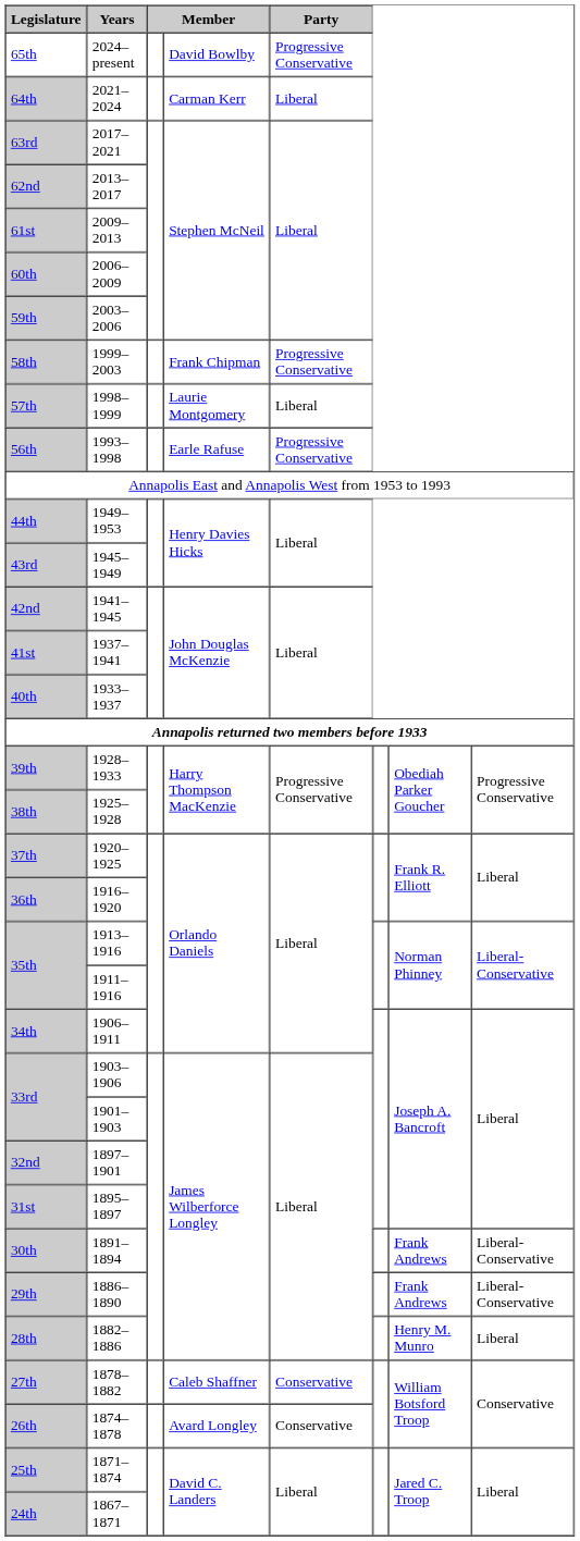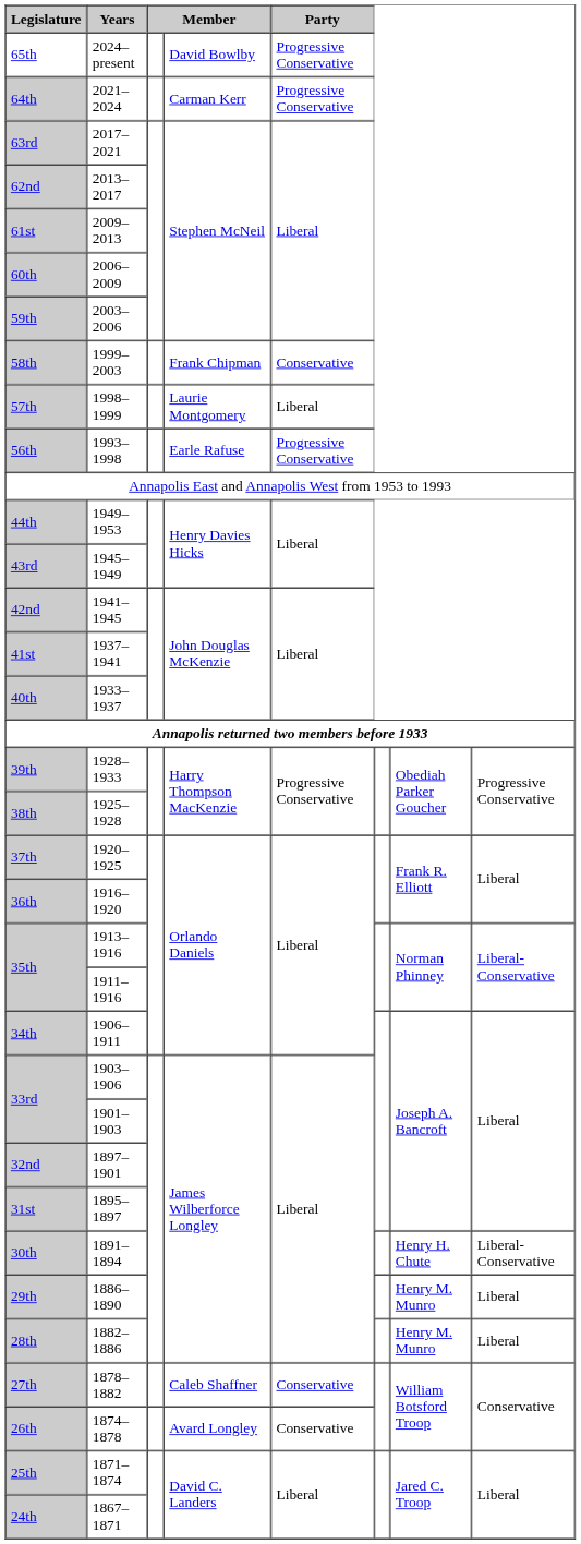64th | Party: Liberal -> Progressive Conservative
58th | Party: Progressive Conservative -> Conservative
30th | column 7: Frank Andrews -> Henry H. Chute
29th | column 7: Frank Andrews -> Henry M. Munro
29th | column 8: Liberal-Conservative -> Liberal
